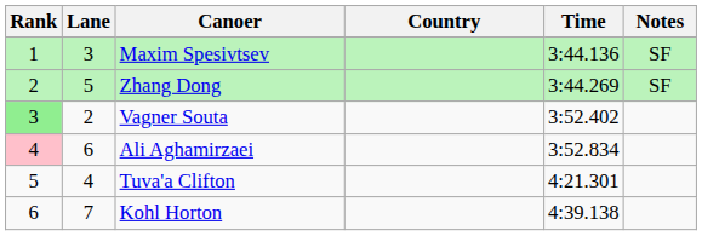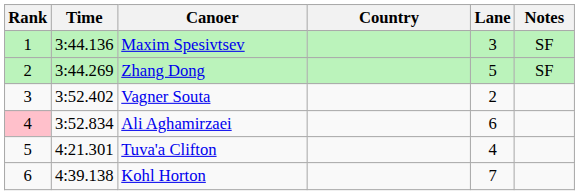columns swapped: Lane <-> Time
Vagner Souta | Rank: lightgreen background -> no background
